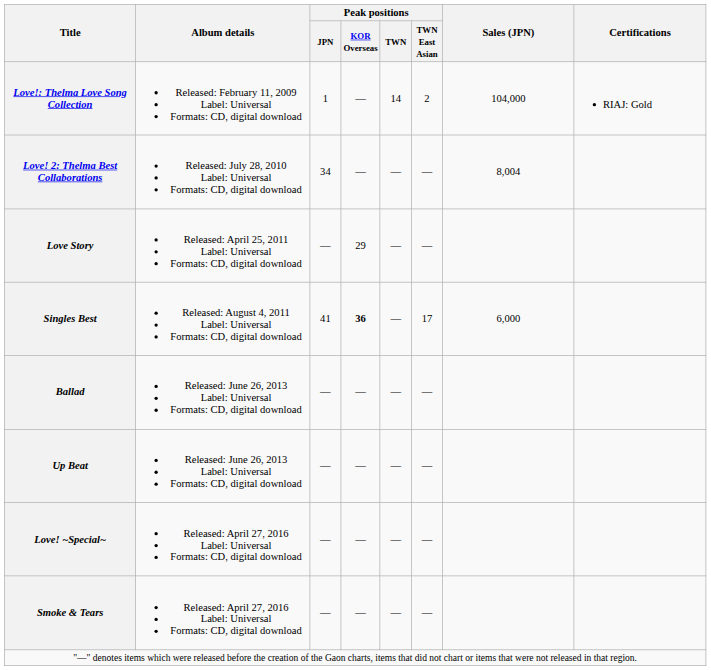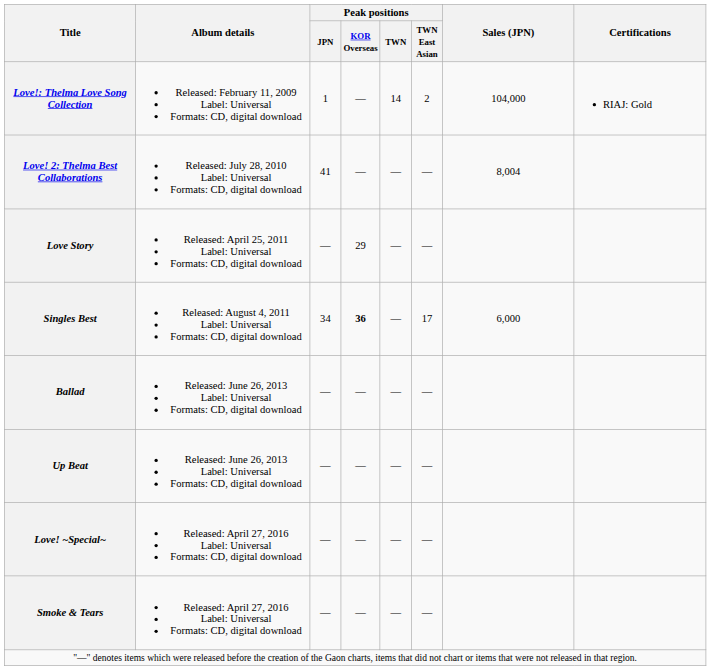Love! 2: Thelma Best Collaborations | Peak positions / JPN: 34 -> 41
Singles Best | Peak positions / JPN: 41 -> 34
